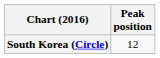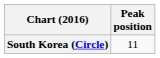South Korea (Circle) | Peak position: 12 -> 11
